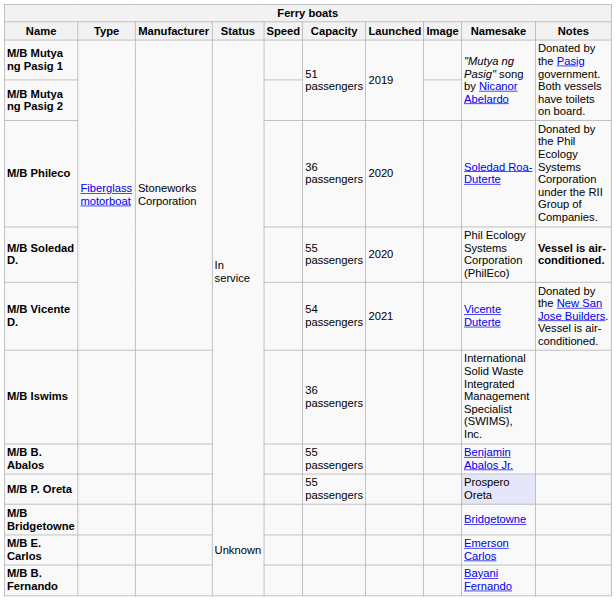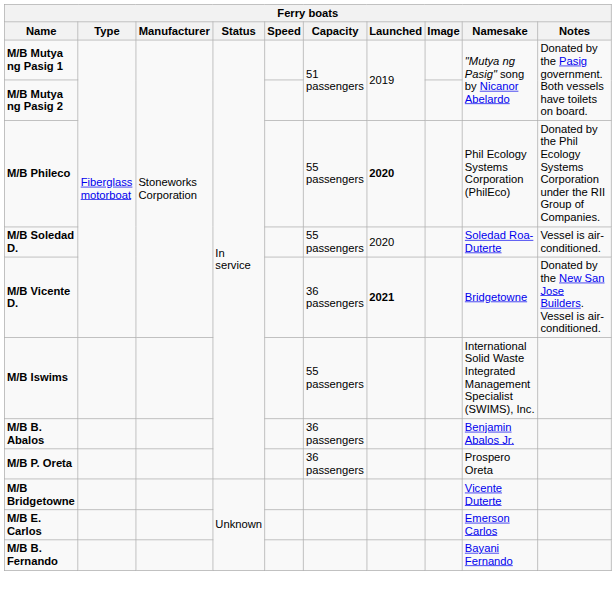M/B Phileco | Capacity: 36 passengers -> 55 passengers
M/B Phileco | Launched: normal -> bold
M/B Phileco | Namesake: Soledad Roa-Duterte -> Phil Ecology Systems Corporation (PhilEco)
M/B Soledad D. | Namesake: Phil Ecology Systems Corporation (PhilEco) -> Soledad Roa-Duterte
M/B Soledad D. | Notes: bold -> normal
M/B Vicente D. | Capacity: 54 passengers -> 36 passengers
M/B Vicente D. | Launched: normal -> bold
M/B Vicente D. | Namesake: Vicente Duterte -> Bridgetowne
M/B Iswims | Capacity: 36 passengers -> 55 passengers
M/B B. Abalos | Capacity: 55 passengers -> 36 passengers
M/B P. Oreta | Capacity: 55 passengers -> 36 passengers
M/B P. Oreta | Namesake: lavender background -> no background
M/B Bridgetowne | Namesake: Bridgetowne -> Vicente Duterte
